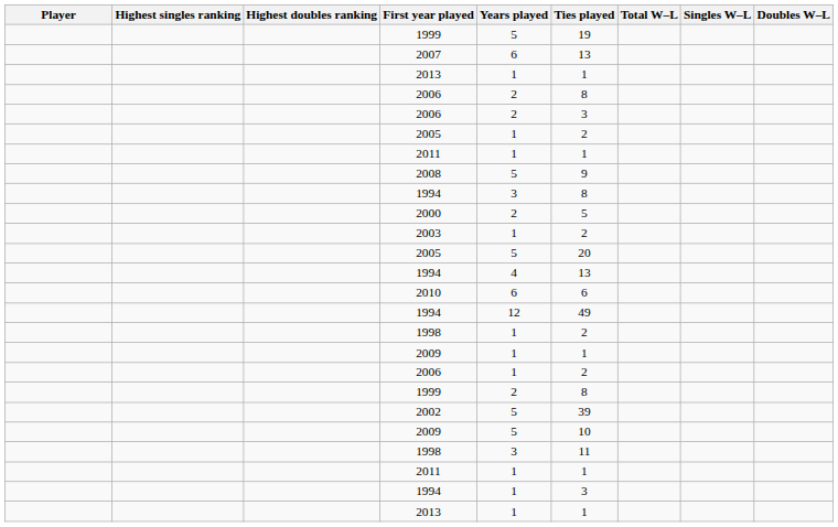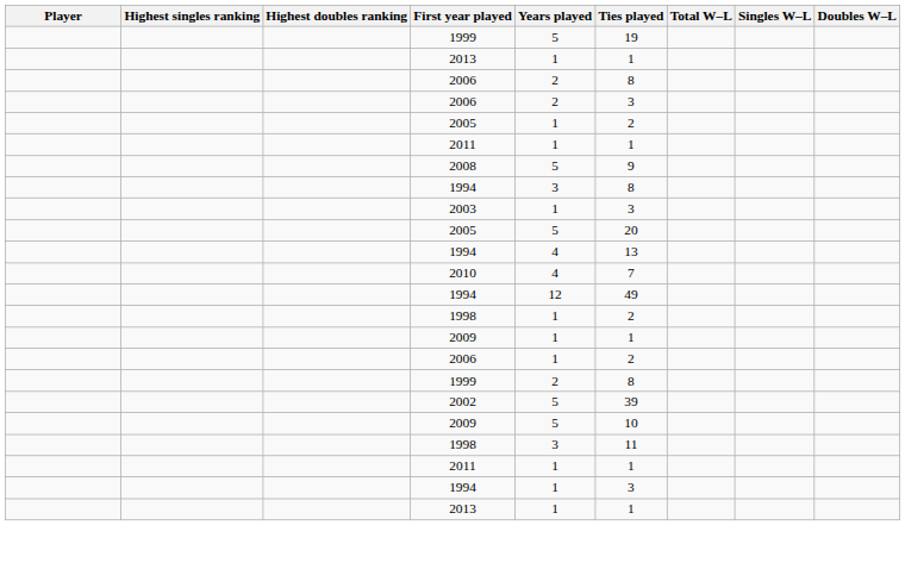- row: 2007 | 6 | 13
- row: 2000 | 2 | 5
2003 | Ties played: 2 -> 3
2010 | Years played: 6 -> 4
2010 | Ties played: 6 -> 7
